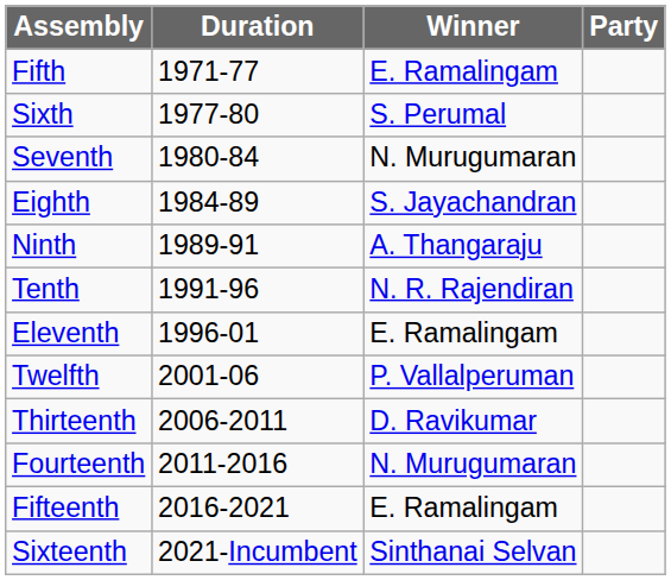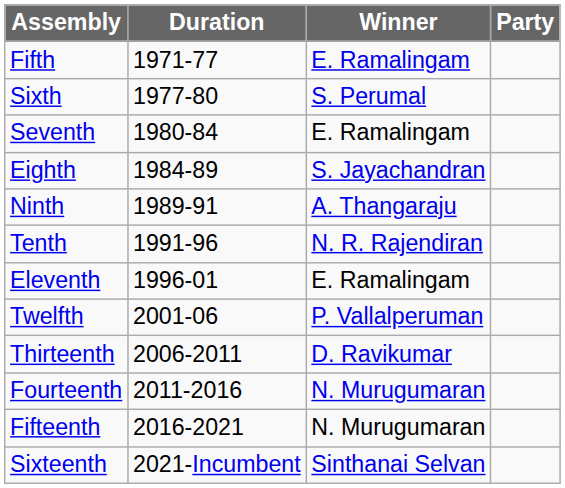Seventh | Winner: N. Murugumaran -> E. Ramalingam
Fifteenth | Winner: E. Ramalingam -> N. Murugumaran
